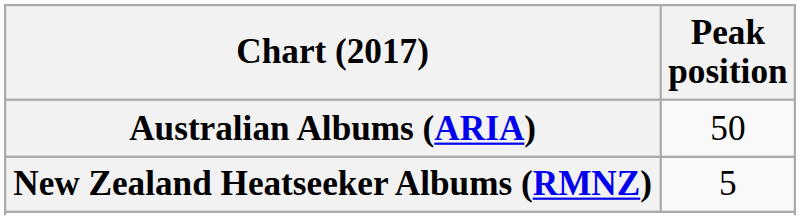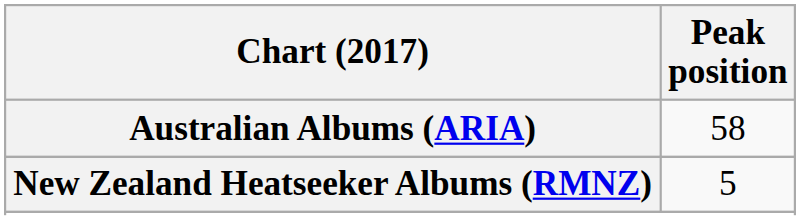Australian Albums (ARIA) | Peak position: 50 -> 58
